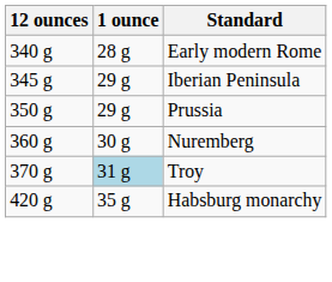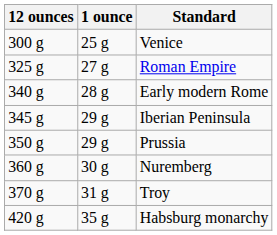+ row: 300 g | 25 g | Venice
+ row: 325 g | 27 g | Roman Empire
Troy | 1 ounce: lightblue background -> no background
